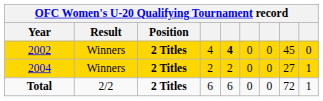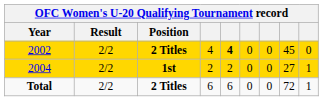2002 | Result: Winners -> 2/2
2004 | Result: Winners -> 2/2
2004 | Position: 2 Titles -> 1st
